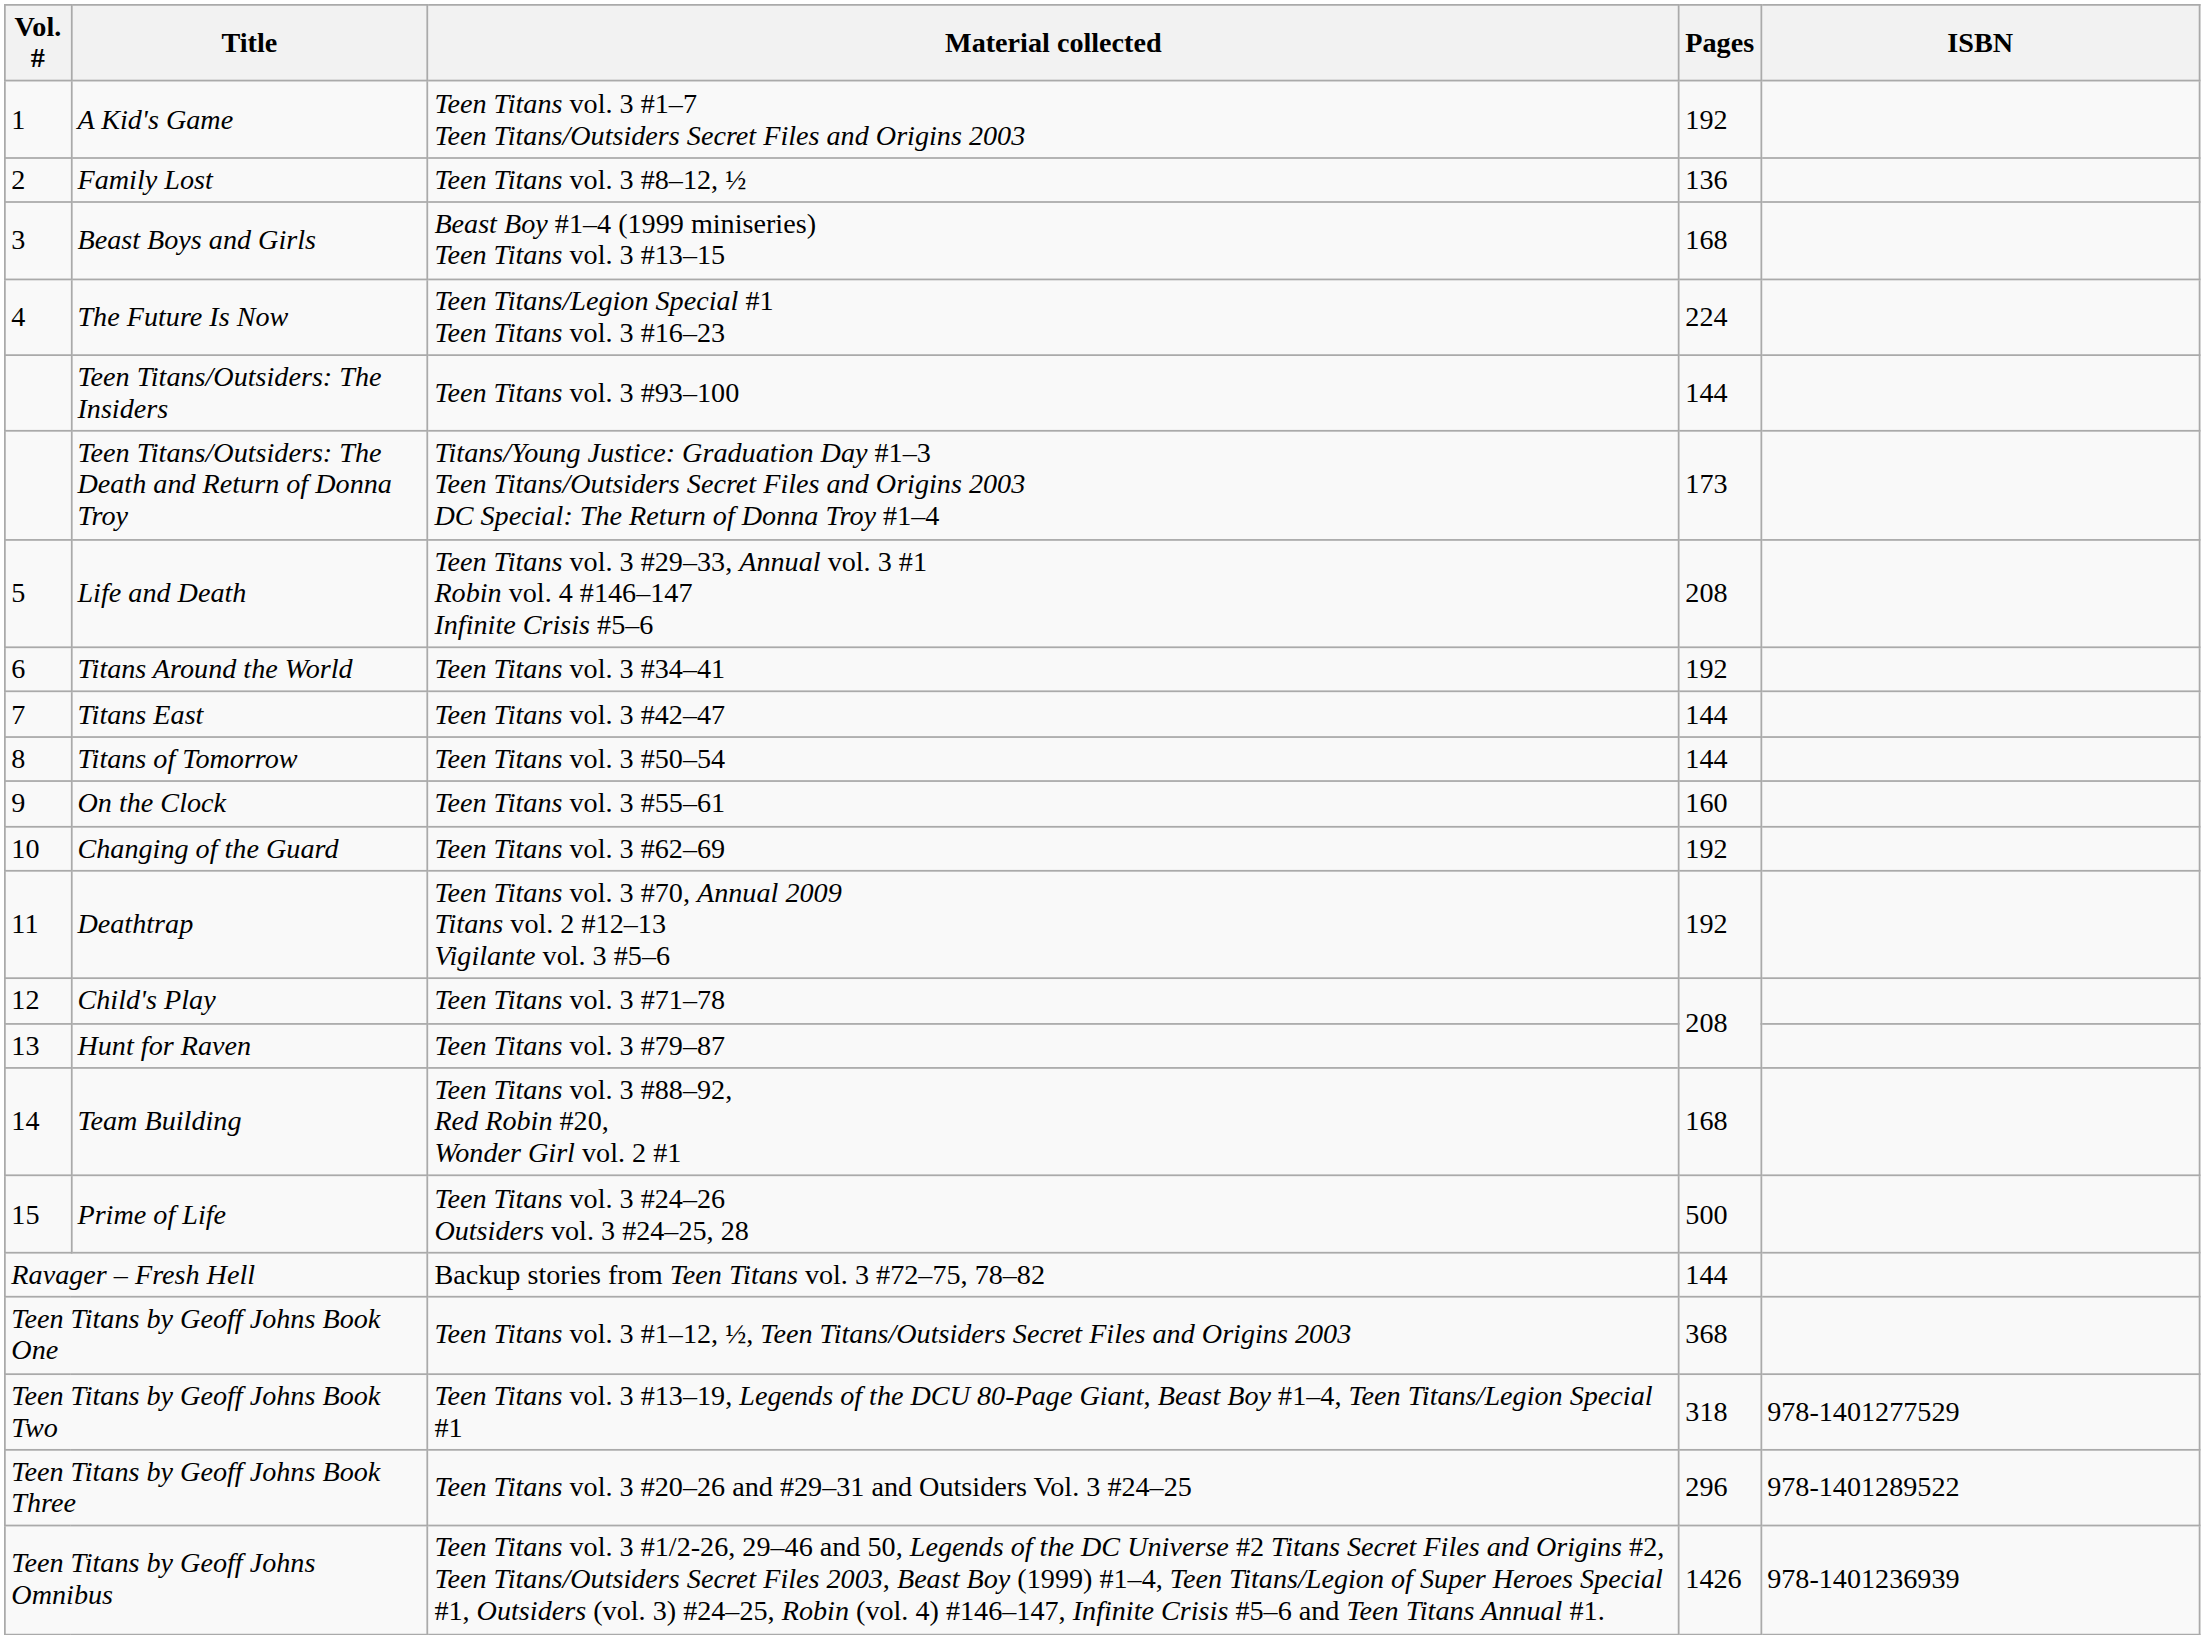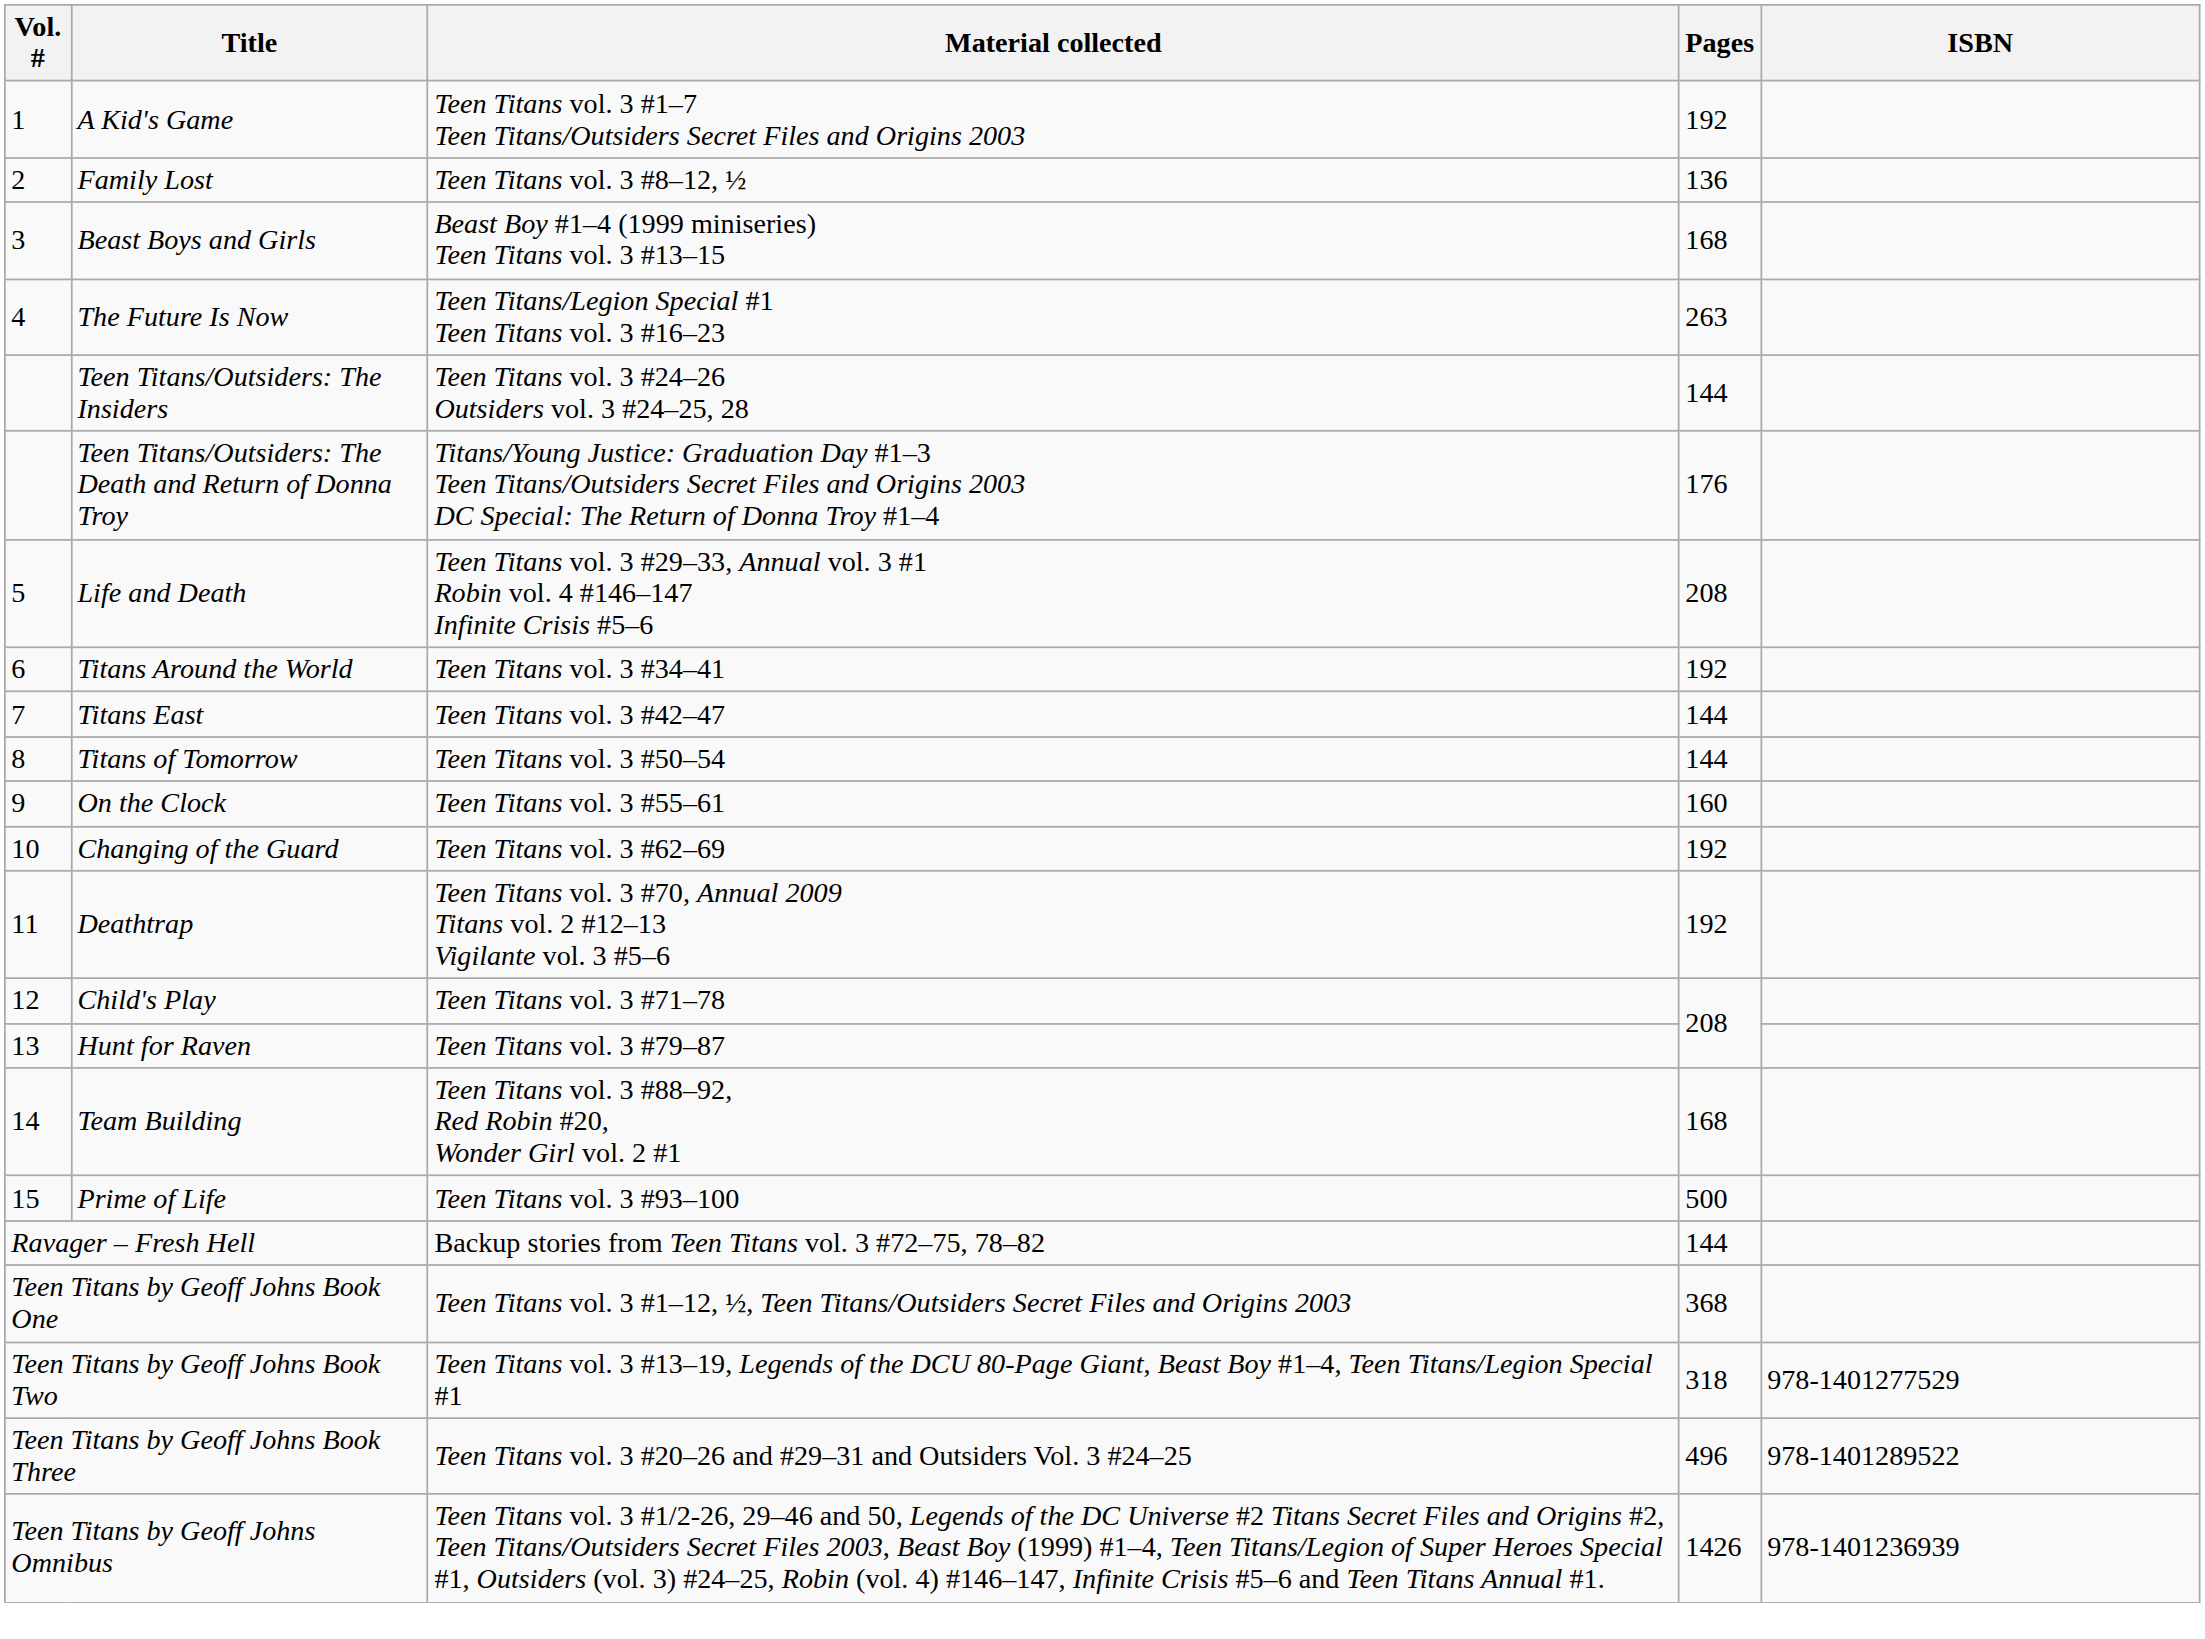The Future Is Now | Pages: 224 -> 263
Teen Titans/Outsiders: The Insiders | Material collected: Teen Titans vol. 3 #93–100 -> Teen Titans vol. 3 #24–26 Outsiders vol. 3 #24–25, 28
Teen Titans/Outsiders: The Death and Return of Donna Troy | Pages: 173 -> 176
Prime of Life | Material collected: Teen Titans vol. 3 #24–26 Outsiders vol. 3 #24–25, 28 -> Teen Titans vol. 3 #93–100
Teen Titans by Geoff Johns Book Three | Pages: 296 -> 496
